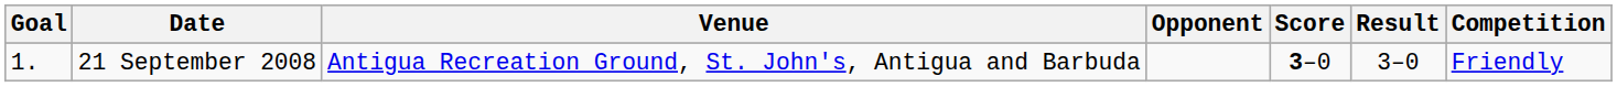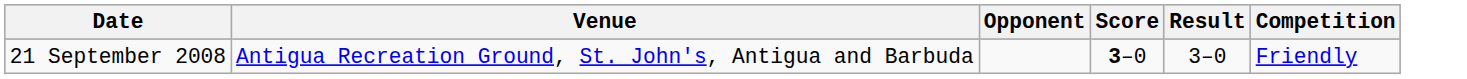- column: Goal | 1.
